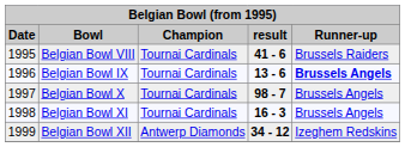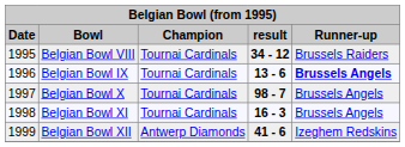Belgian Bowl VIII | result: 41 - 6 -> 34 - 12
Belgian Bowl XII | result: 34 - 12 -> 41 - 6
